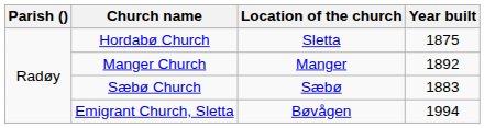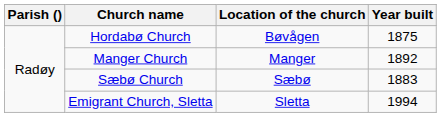Hordabø Church | Location of the church: Sletta -> Bøvågen
Emigrant Church, Sletta | Location of the church: Bøvågen -> Sletta
